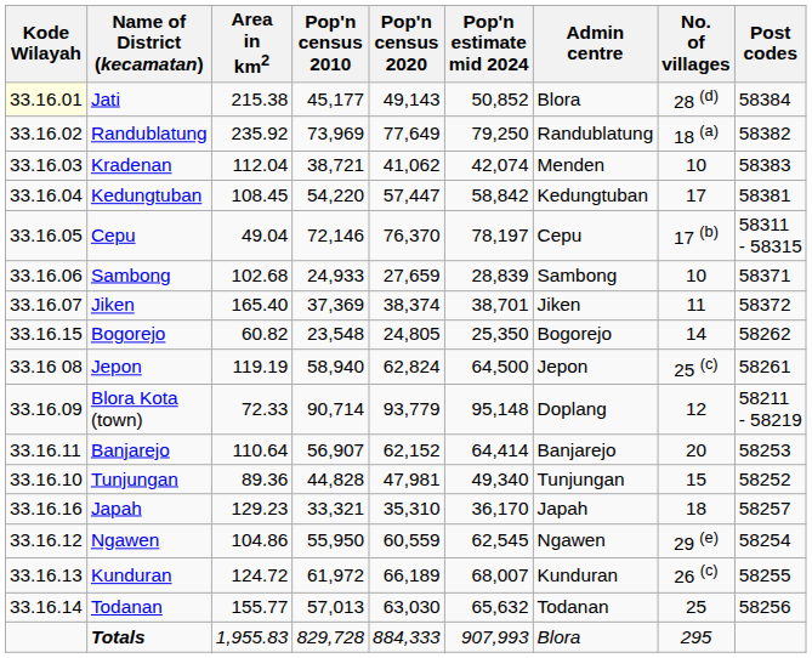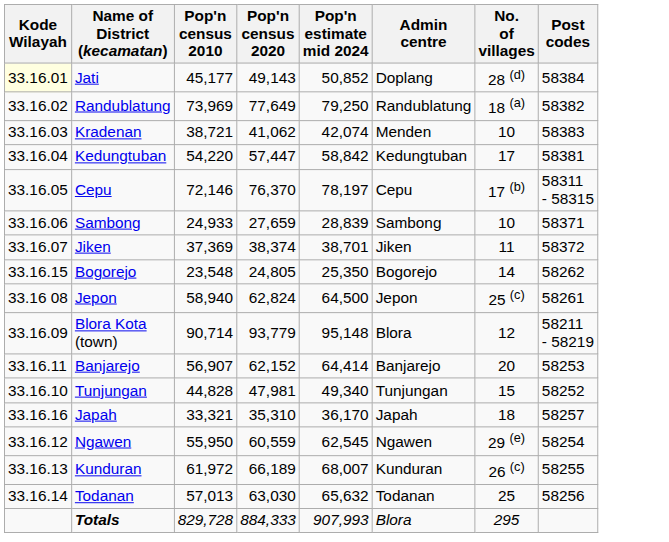- column: Area in km2 | 215.38 | 235.92 | 112.04 | 108.45 | 49.04 | 102.68 | 165.40 | 60.82 | 119.19 | 72.33 | 110.64 | 89.36 | 129.23 | 104.86 | 124.72 | 155.77 | 1,955.83
Jati | Admin centre: Blora -> Doplang
Blora Kota (town) | Admin centre: Doplang -> Blora
